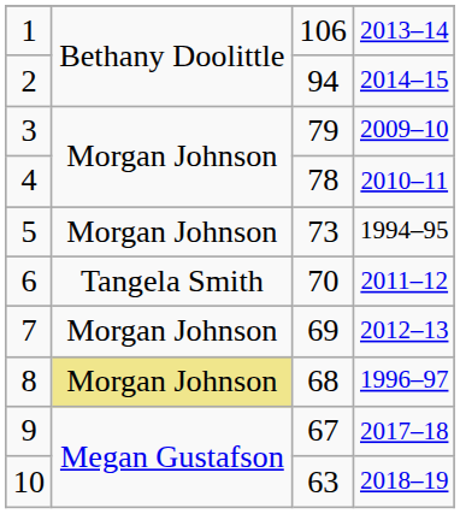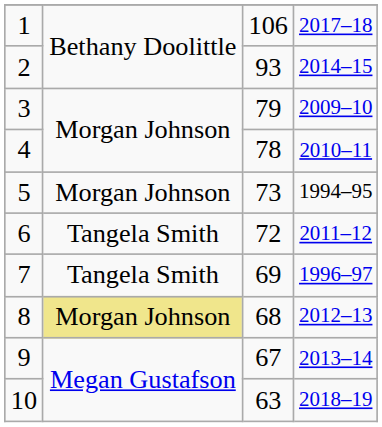1 | column 4: 2013–14 -> 2017–18
2 | column 3: 94 -> 93
6 | column 3: 70 -> 72
7 | column 2: Morgan Johnson -> Tangela Smith
7 | column 4: 2012–13 -> 1996–97
8 | column 4: 1996–97 -> 2012–13
9 | column 4: 2017–18 -> 2013–14
